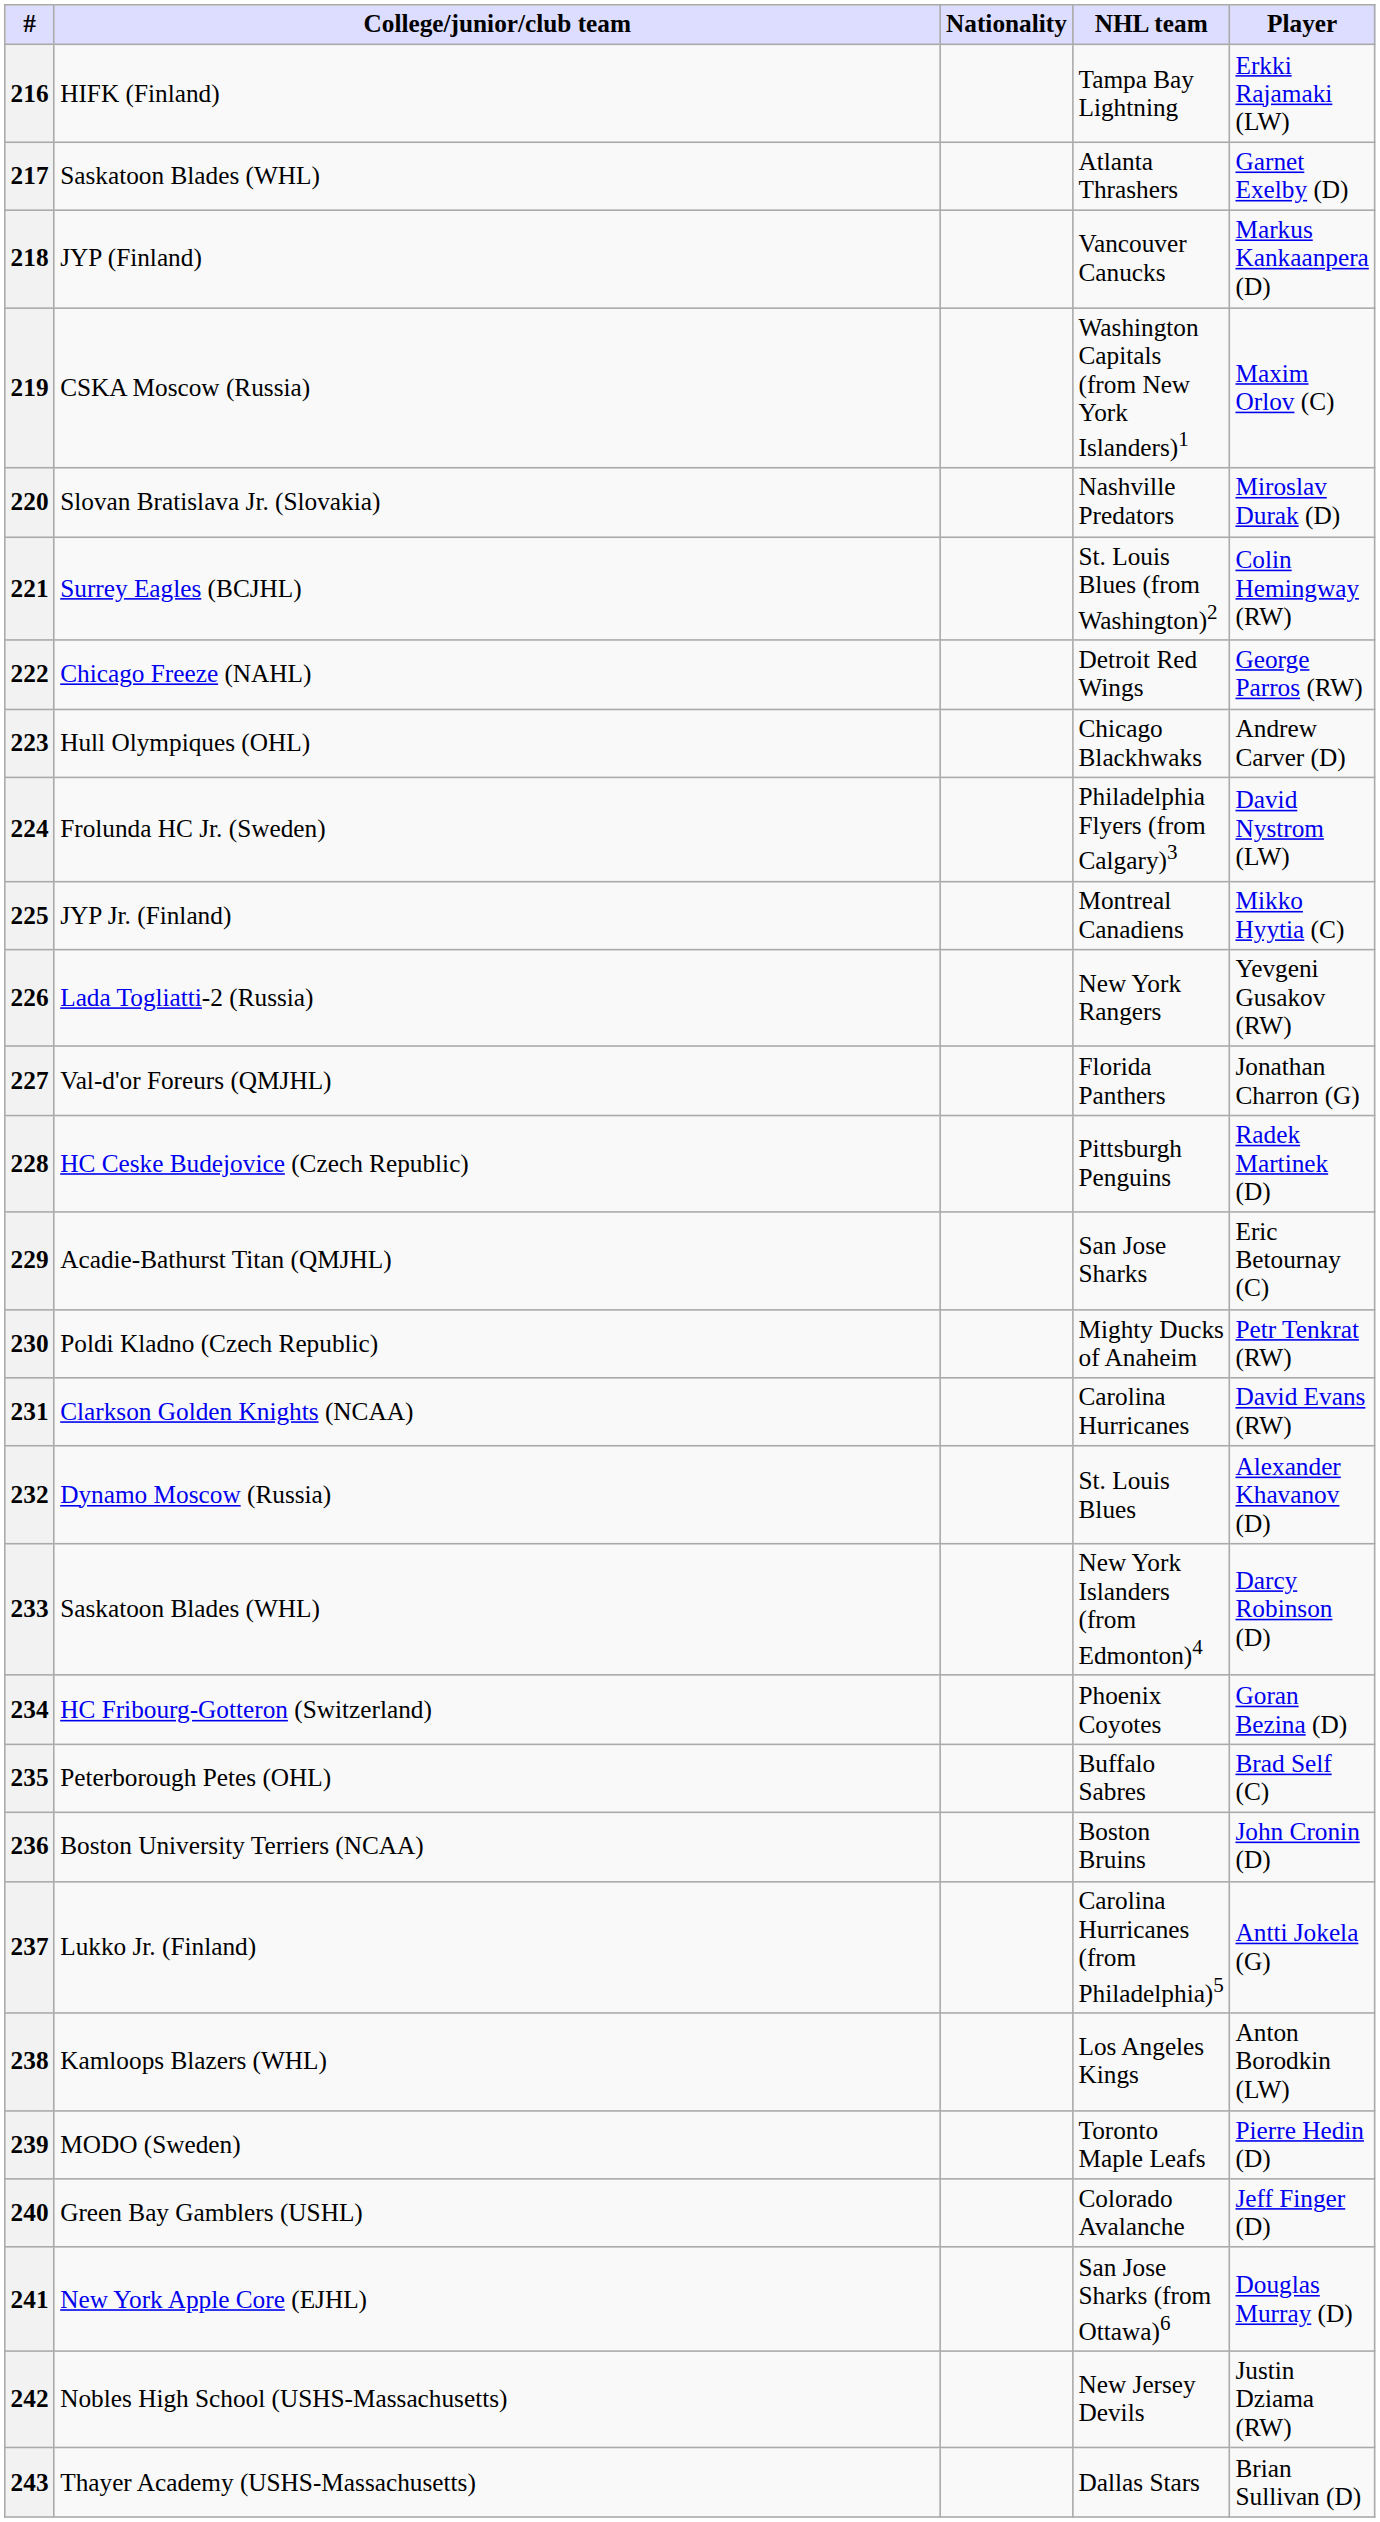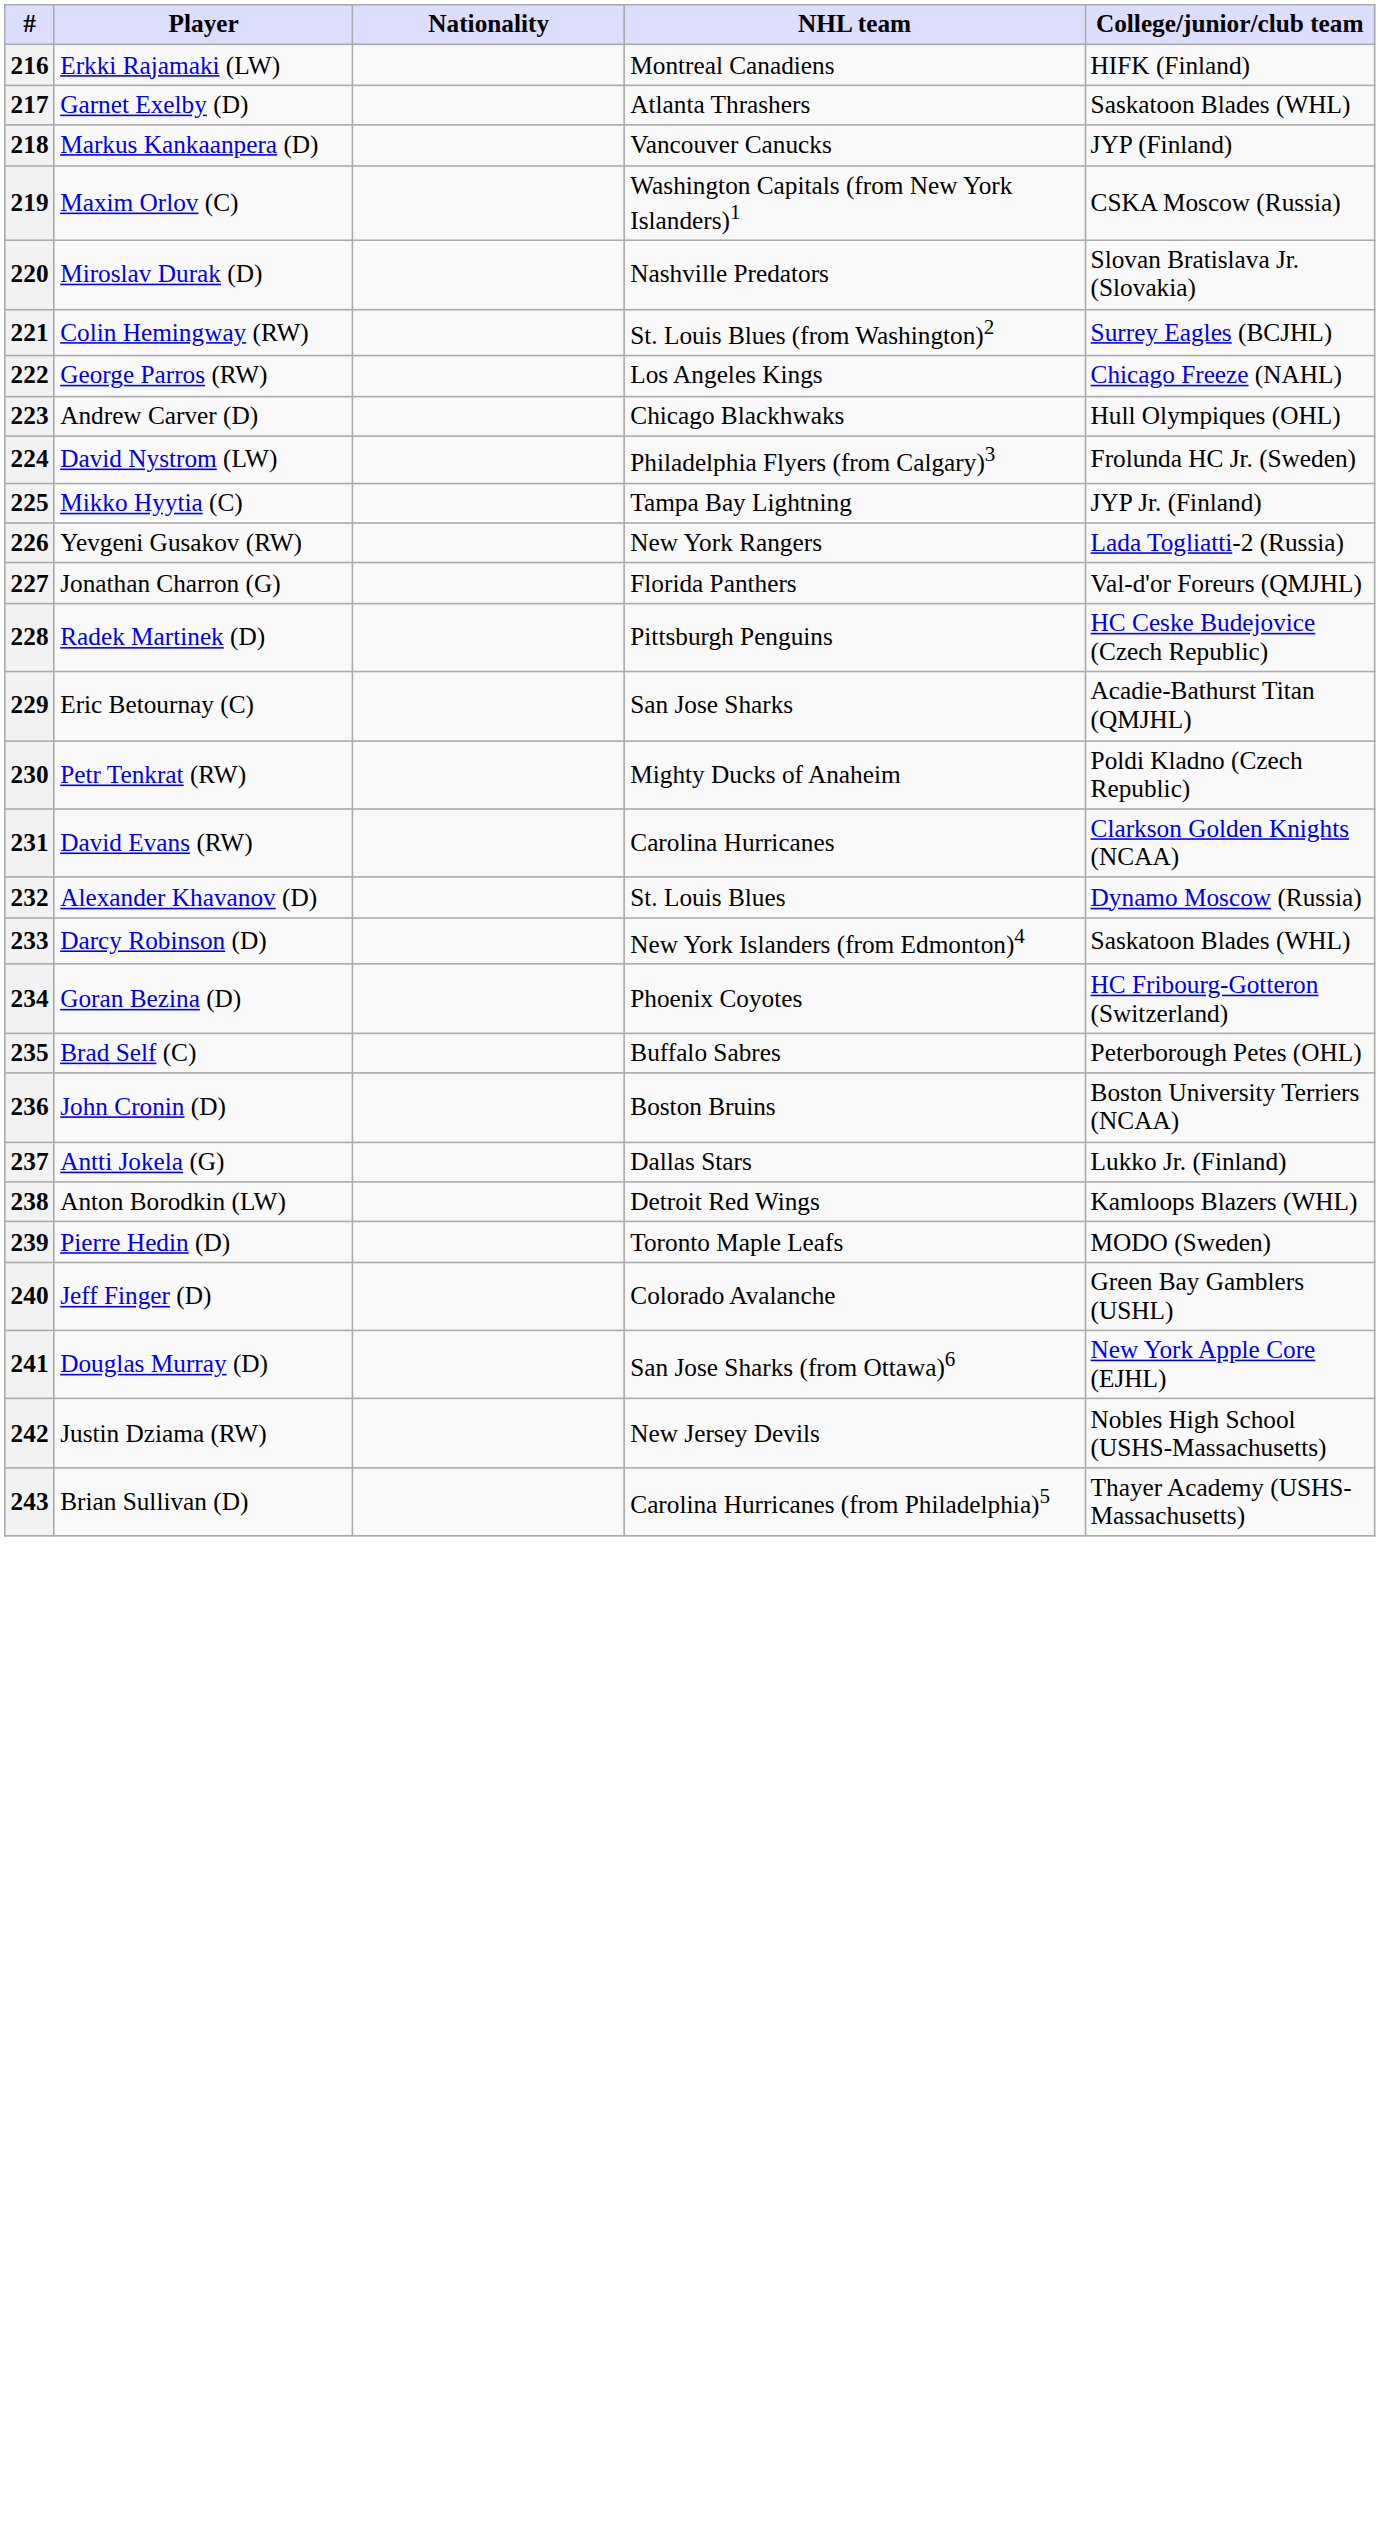columns swapped: Player <-> College/junior/club team
216 | NHL team: Tampa Bay Lightning -> Montreal Canadiens
222 | NHL team: Detroit Red Wings -> Los Angeles Kings
225 | NHL team: Montreal Canadiens -> Tampa Bay Lightning
237 | NHL team: Carolina Hurricanes (from Philadelphia)5 -> Dallas Stars
238 | NHL team: Los Angeles Kings -> Detroit Red Wings
243 | NHL team: Dallas Stars -> Carolina Hurricanes (from Philadelphia)5
